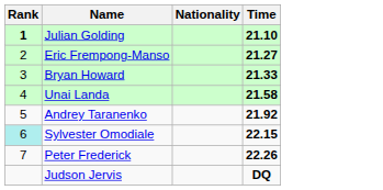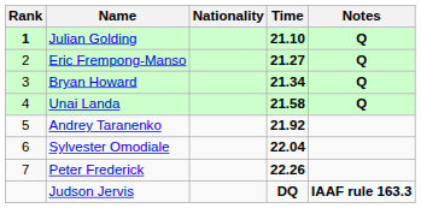+ column: Notes | Q | Q | Q | Q | IAAF rule 163.3
Bryan Howard | Time: 21.33 -> 21.34
Sylvester Omodiale | Rank: paleturquoise background -> no background
Sylvester Omodiale | Time: 22.15 -> 22.04
